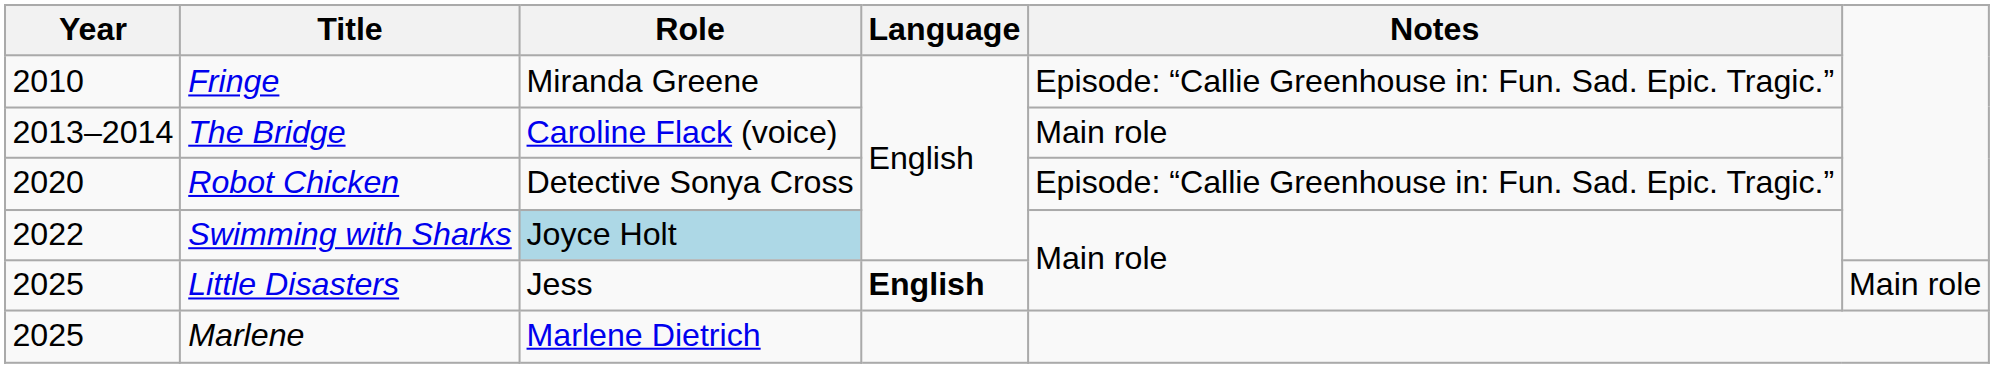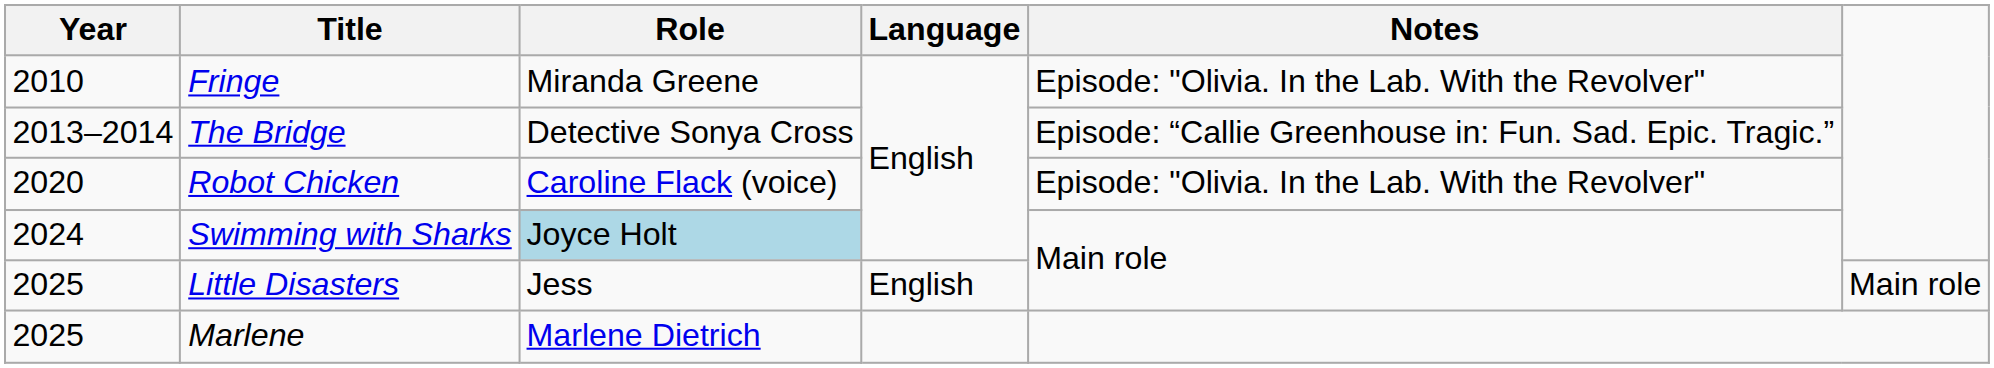Fringe | Notes: Episode: “Callie Greenhouse in: Fun. Sad. Epic. Tragic.” -> Episode: "Olivia. In the Lab. With the Revolver"
The Bridge | Role: Caroline Flack (voice) -> Detective Sonya Cross
The Bridge | Notes: Main role -> Episode: “Callie Greenhouse in: Fun. Sad. Epic. Tragic.”
Robot Chicken | Role: Detective Sonya Cross -> Caroline Flack (voice)
Robot Chicken | Notes: Episode: “Callie Greenhouse in: Fun. Sad. Epic. Tragic.” -> Episode: "Olivia. In the Lab. With the Revolver"
Swimming with Sharks | Year: 2022 -> 2024
Little Disasters | Language: bold -> normal
